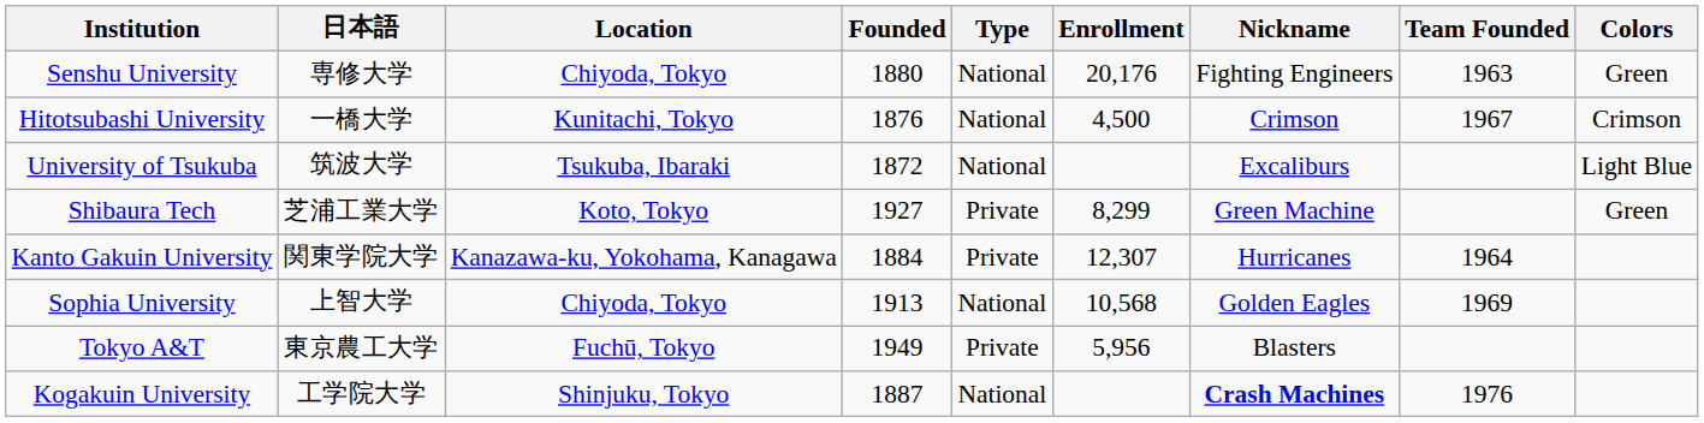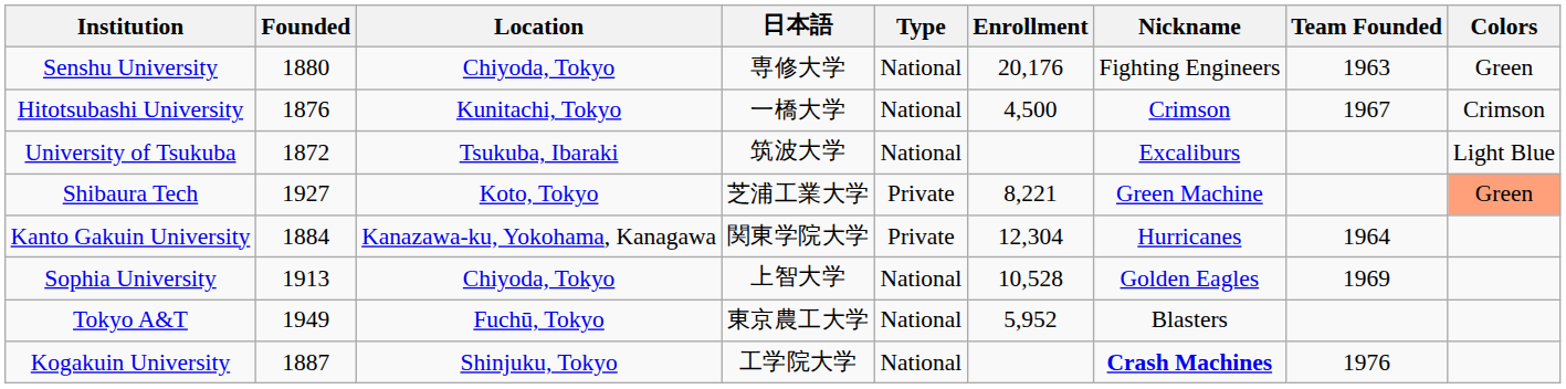columns swapped: 日本語 <-> Founded
Shibaura Tech | Enrollment: 8,299 -> 8,221
Shibaura Tech | Colors: no background -> lightsalmon background
Kanto Gakuin University | Enrollment: 12,307 -> 12,304
Sophia University | Enrollment: 10,568 -> 10,528
Tokyo A&T | Type: Private -> National
Tokyo A&T | Enrollment: 5,956 -> 5,952
